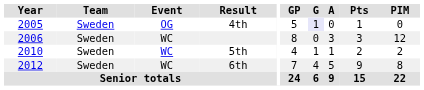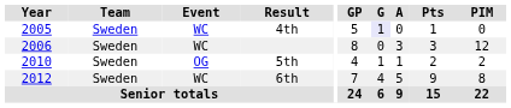4th | Event: OG -> WC
5th | Event: WC -> OG
